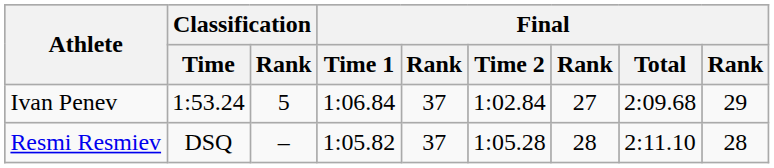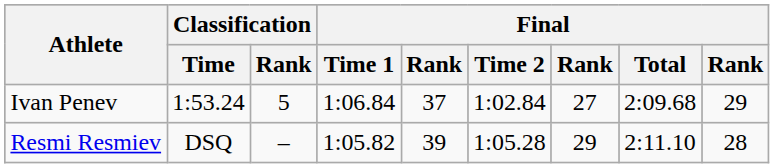Resmi Resmiev | column 5: 37 -> 39
Resmi Resmiev | column 7: 28 -> 29
